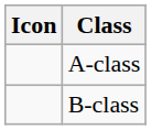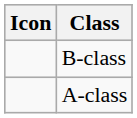rows swapped: A-class <-> B-class
